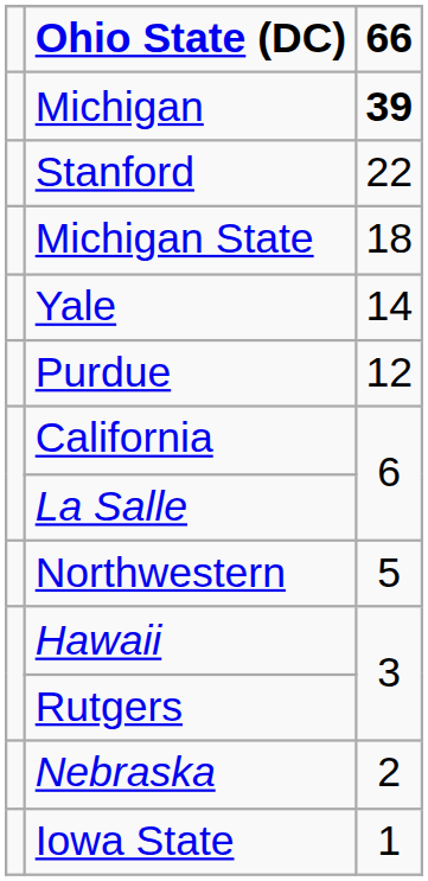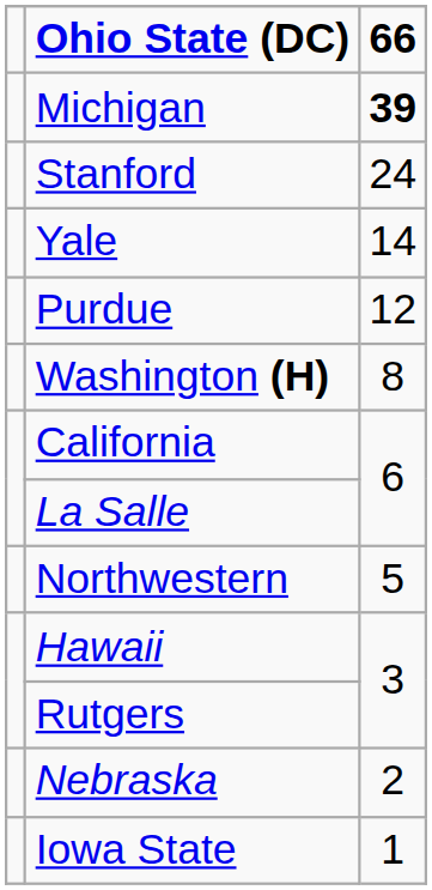Stanford | column 3: 22 -> 24
- row: Michigan State | 18
+ row: Washington (H) | 8
